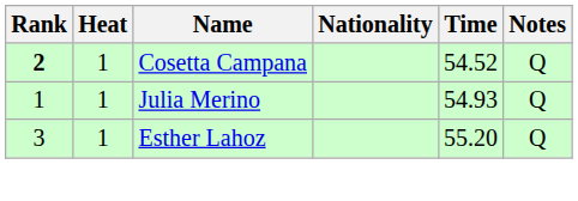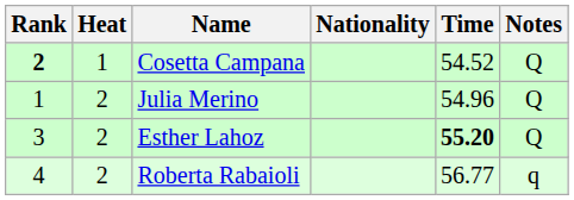Julia Merino | Heat: 1 -> 2
Julia Merino | Time: 54.93 -> 54.96
Esther Lahoz | Heat: 1 -> 2
Esther Lahoz | Time: normal -> bold
+ row: 4 | 2 | Roberta Rabaioli | 56.77 | q
